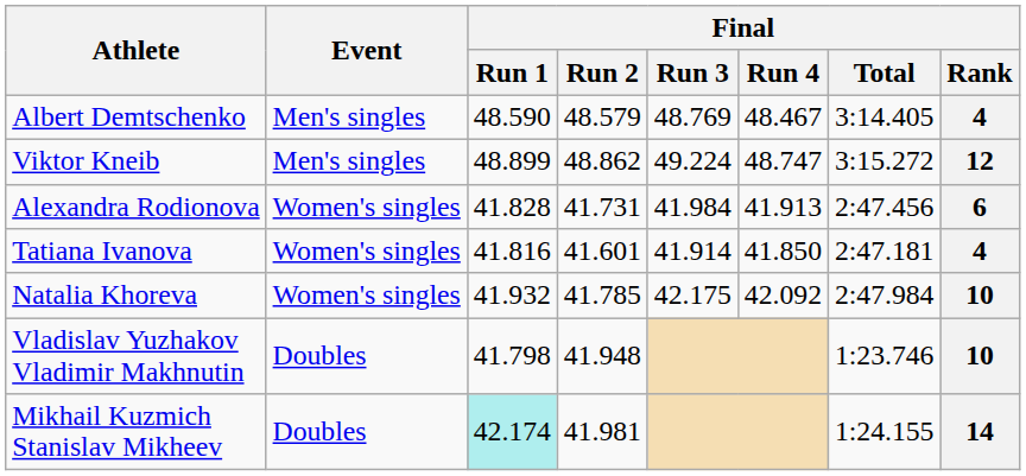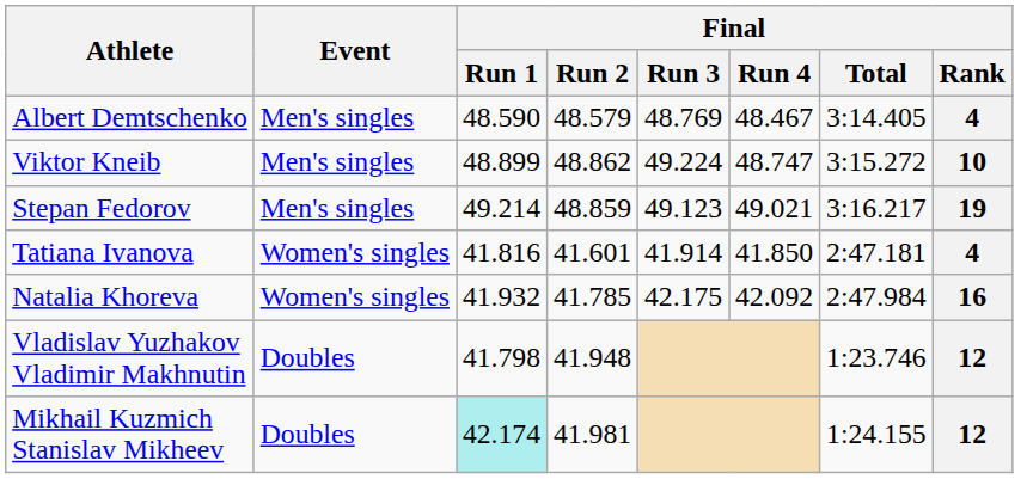Viktor Kneib | Final / Rank: 12 -> 10
+ row: Stepan Fedorov | Men's singles | 49.214 | 48.859 | 49.123 | 49.021 | 3:16.217 | 19
- row: Alexandra Rodionova | Women's singles | 41.828 | 41.731 | 41.984 | 41.913 | 2:47.456 | 6
Natalia Khoreva | Final / Rank: 10 -> 16
Vladislav Yuzhakov Vladimir Makhnutin | Final / Rank: 10 -> 12
Mikhail Kuzmich Stanislav Mikheev | Final / Rank: 14 -> 12
